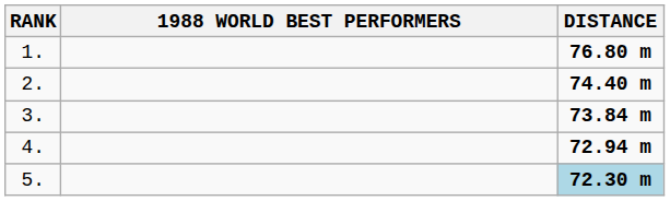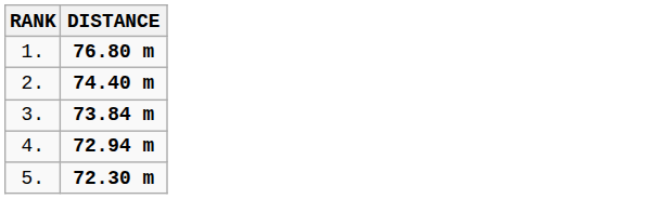- column: 1988 WORLD BEST PERFORMERS
5. | DISTANCE: lightblue background -> no background
